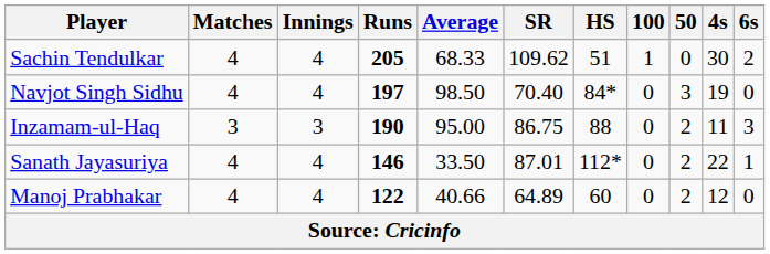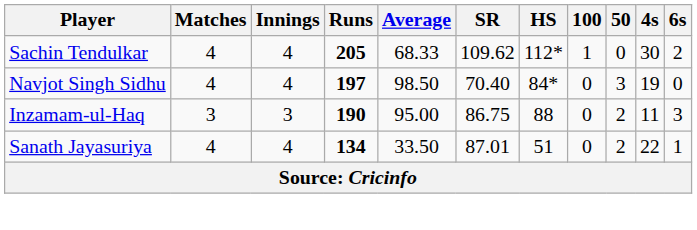Sachin Tendulkar | HS: 51 -> 112*
Sanath Jayasuriya | Runs: 146 -> 134
Sanath Jayasuriya | HS: 112* -> 51
- row: Manoj Prabhakar | 4 | 4 | 122 | 40.66 | 64.89 | 60 | 0 | 2 | 12 | 0
